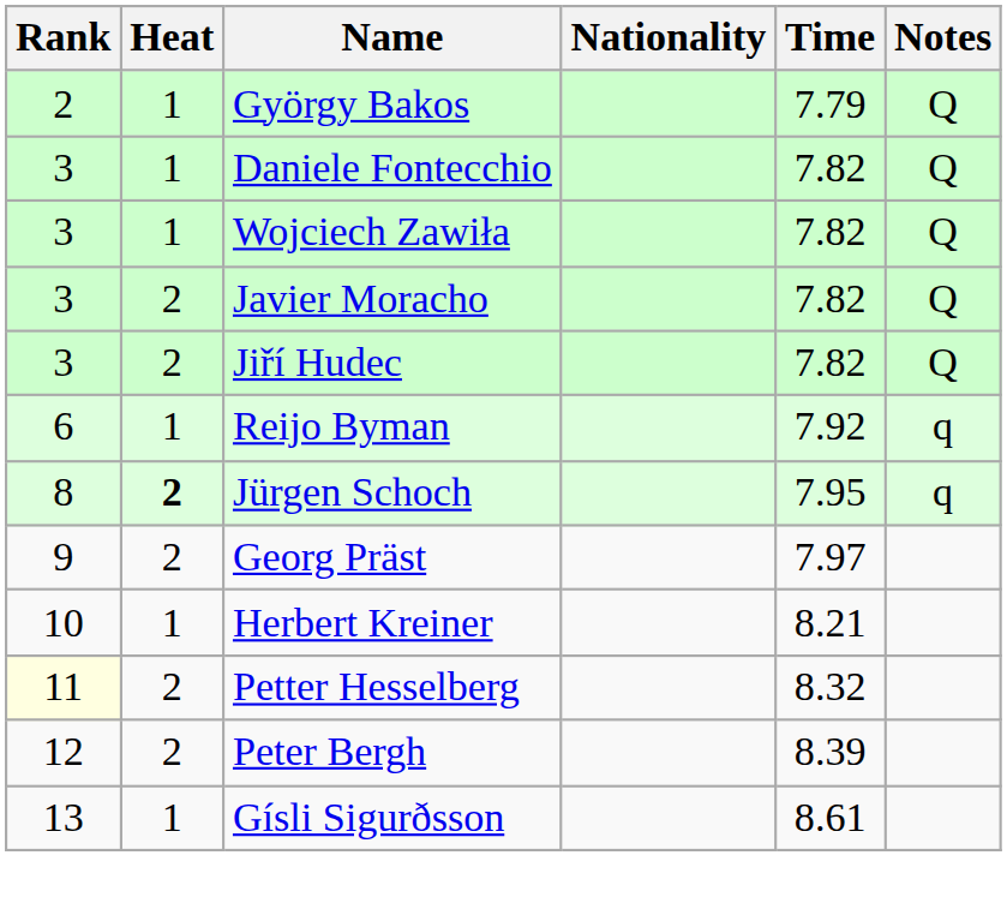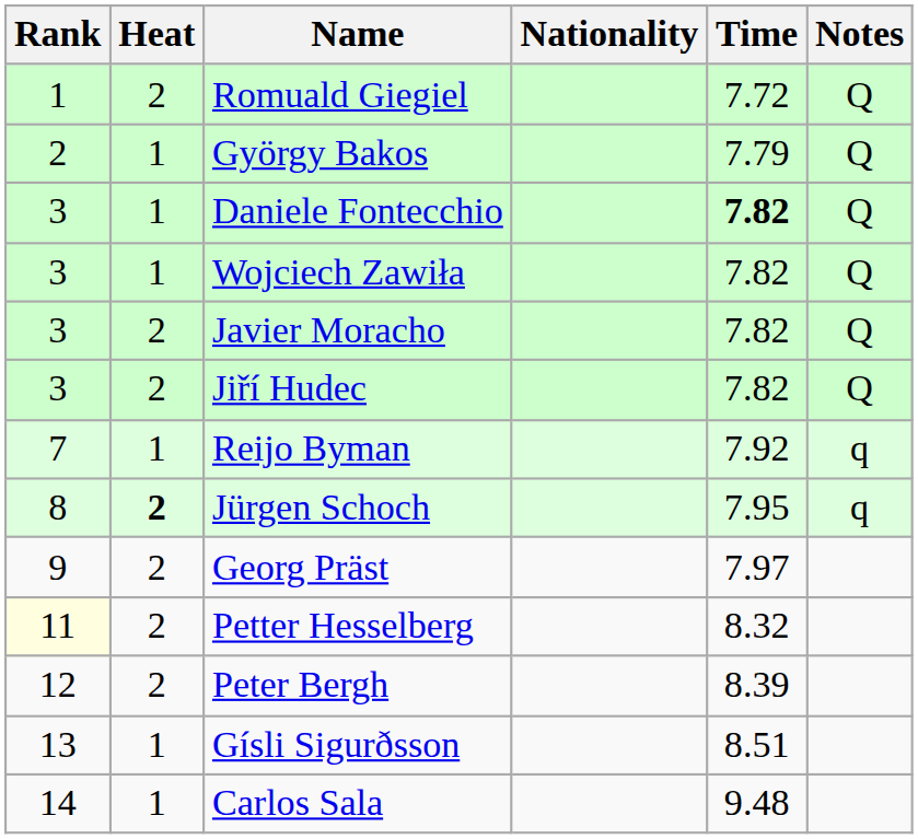+ row: 1 | 2 | Romuald Giegiel | 7.72 | Q
Daniele Fontecchio | Time: normal -> bold
Reijo Byman | Rank: 6 -> 7
- row: 10 | 1 | Herbert Kreiner | 8.21
Gísli Sigurðsson | Time: 8.61 -> 8.51
+ row: 14 | 1 | Carlos Sala | 9.48
